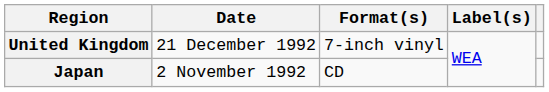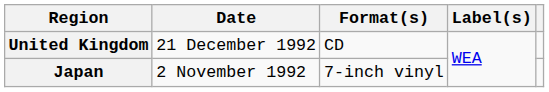United Kingdom | Format(s): 7-inch vinyl -> CD
Japan | Format(s): CD -> 7-inch vinyl
